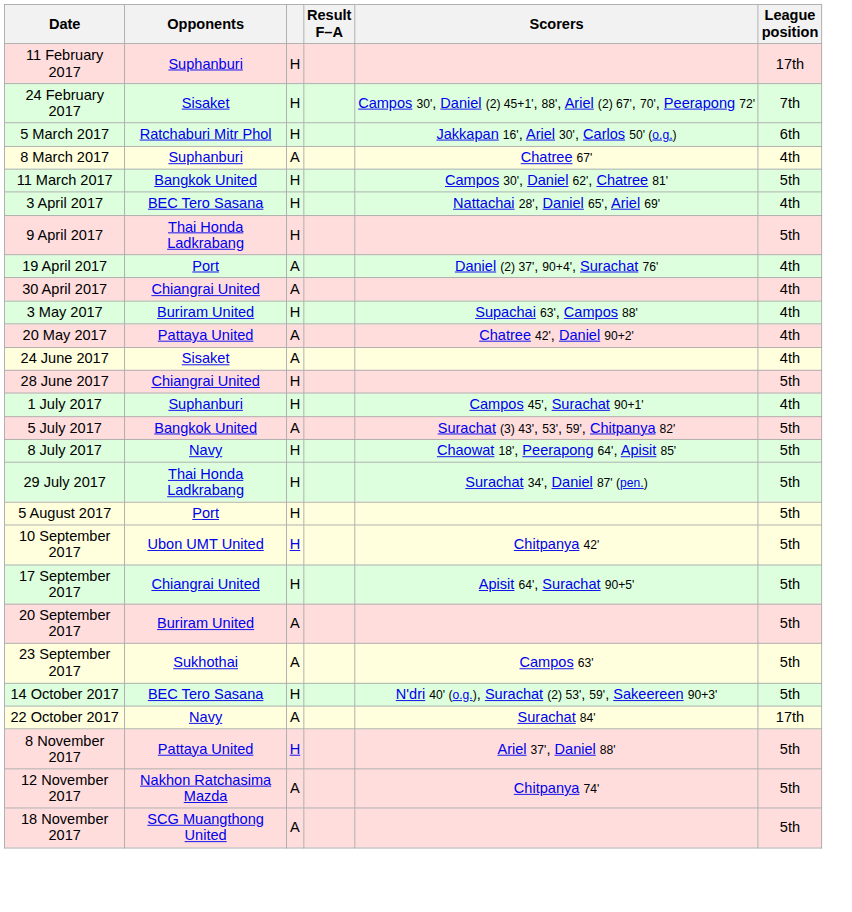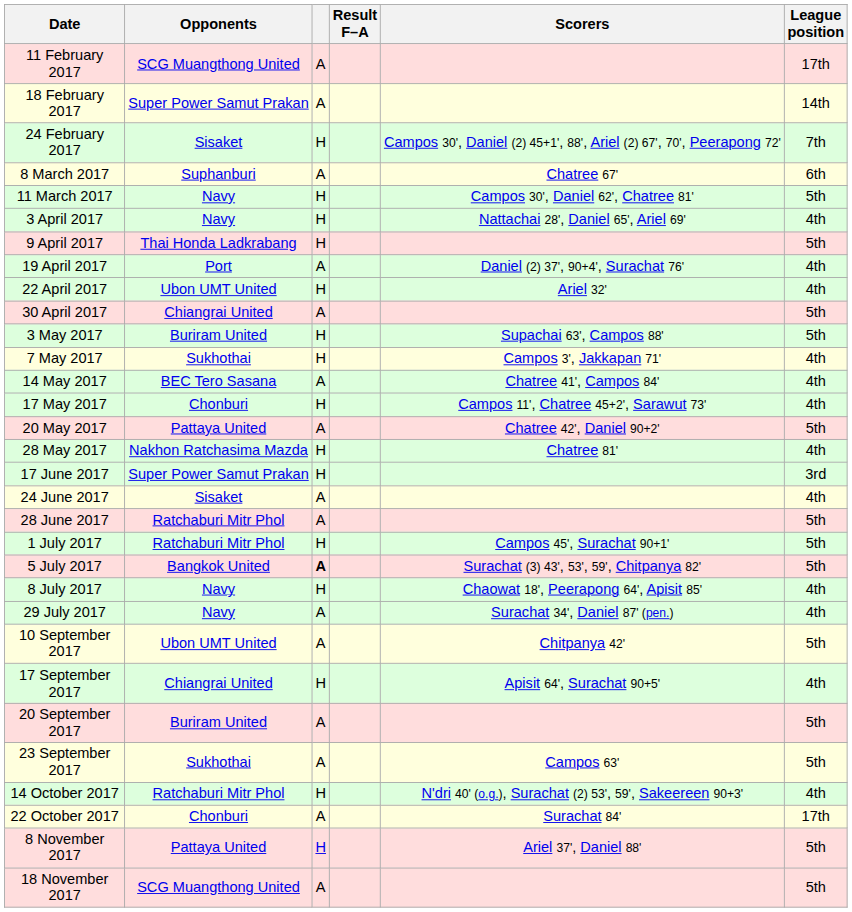11 February 2017 | Opponents: Suphanburi -> SCG Muangthong United
11 February 2017 | column 3: H -> A
+ row: 18 February 2017 | Super Power Samut Prakan | A | 14th
- row: 5 March 2017 | Ratchaburi Mitr Phol | H | Jakkapan 16', Ariel 30', Carlos 50' (o.g.) | 6th
8 March 2017 | League position: 4th -> 6th
11 March 2017 | Opponents: Bangkok United -> Navy
3 April 2017 | Opponents: BEC Tero Sasana -> Navy
+ row: 22 April 2017 | Ubon UMT United | H | Ariel 32' | 4th
30 April 2017 | League position: 4th -> 5th
3 May 2017 | League position: 4th -> 5th
+ row: 7 May 2017 | Sukhothai | H | Campos 3', Jakkapan 71' | 4th
+ row: 14 May 2017 | BEC Tero Sasana | A | Chatree 41', Campos 84' | 4th
+ row: 17 May 2017 | Chonburi | H | Campos 11', Chatree 45+2', Sarawut 73' | 4th
20 May 2017 | League position: 4th -> 5th
+ row: 28 May 2017 | Nakhon Ratchasima Mazda | H | Chatree 81' | 4th
+ row: 17 June 2017 | Super Power Samut Prakan | H | 3rd
28 June 2017 | Opponents: Chiangrai United -> Ratchaburi Mitr Phol
28 June 2017 | column 3: H -> A
1 July 2017 | Opponents: Suphanburi -> Ratchaburi Mitr Phol
1 July 2017 | League position: 4th -> 5th
5 July 2017 | column 3: normal -> bold
8 July 2017 | League position: 5th -> 4th
29 July 2017 | Opponents: Thai Honda Ladkrabang -> Navy
29 July 2017 | column 3: H -> A
29 July 2017 | League position: 5th -> 4th
- row: 5 August 2017 | Port | H | 5th
10 September 2017 | column 3: H -> A
17 September 2017 | League position: 5th -> 4th
14 October 2017 | Opponents: BEC Tero Sasana -> Ratchaburi Mitr Phol
14 October 2017 | League position: 5th -> 4th
22 October 2017 | Opponents: Navy -> Chonburi
- row: 12 November 2017 | Nakhon Ratchasima Mazda | A | Chitpanya 74' | 5th
